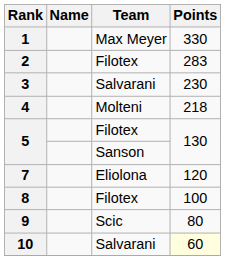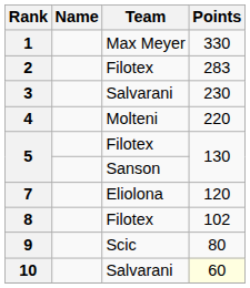4 | Points: 218 -> 220
8 | Points: 100 -> 102
